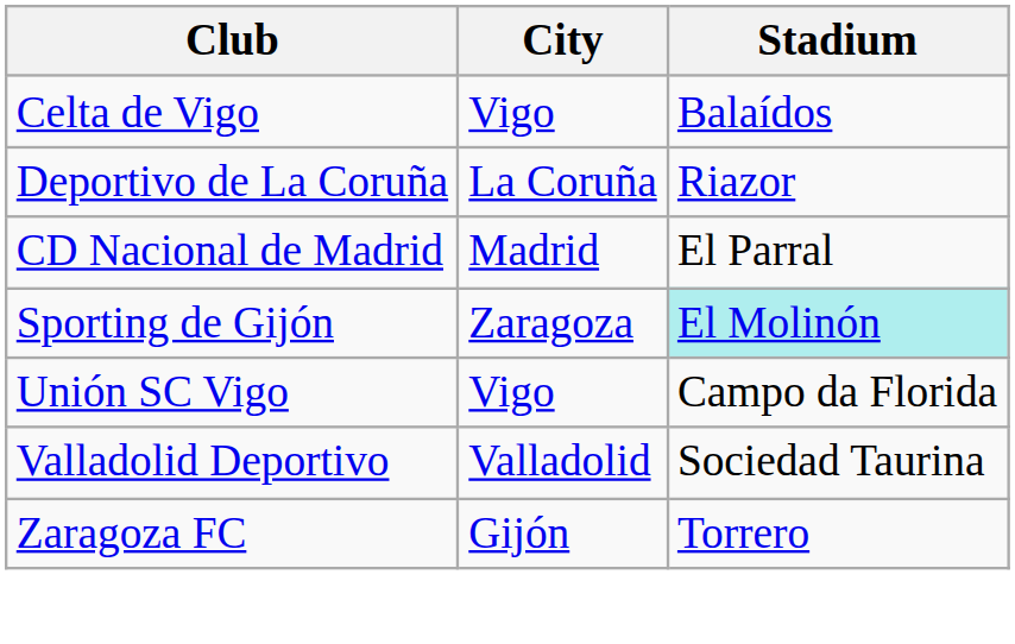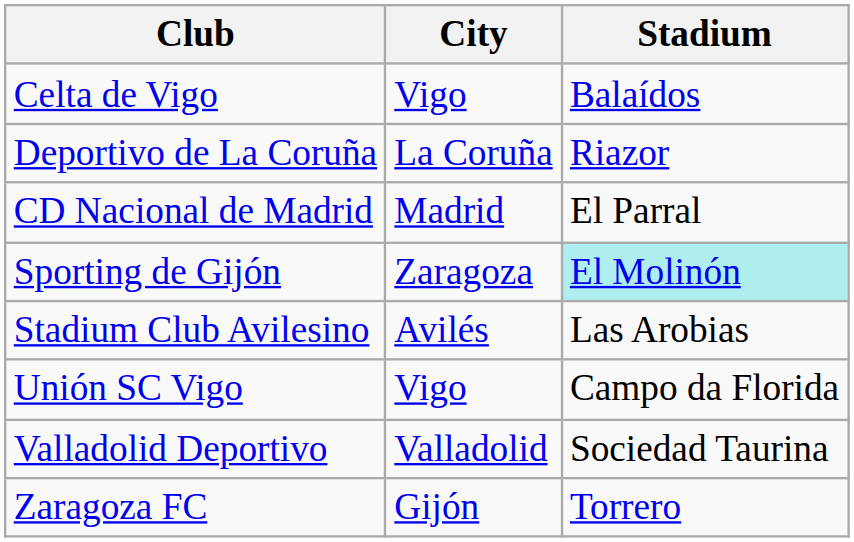+ row: Stadium Club Avilesino | Avilés | Las Arobias
